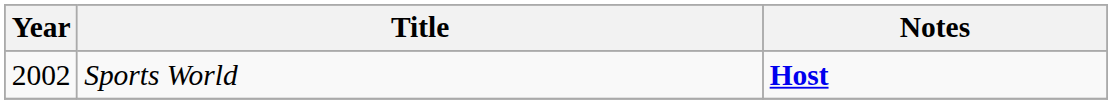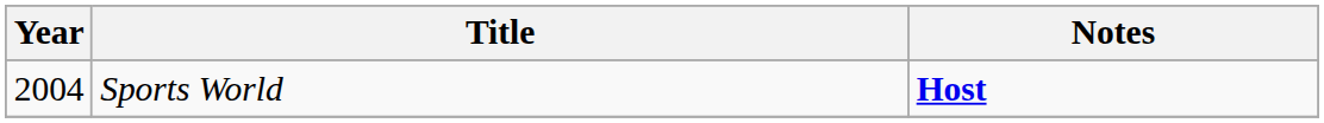Sports World | Year: 2002 -> 2004
